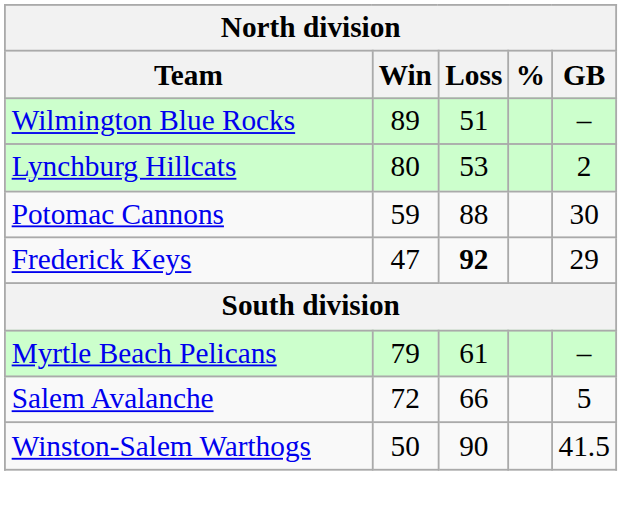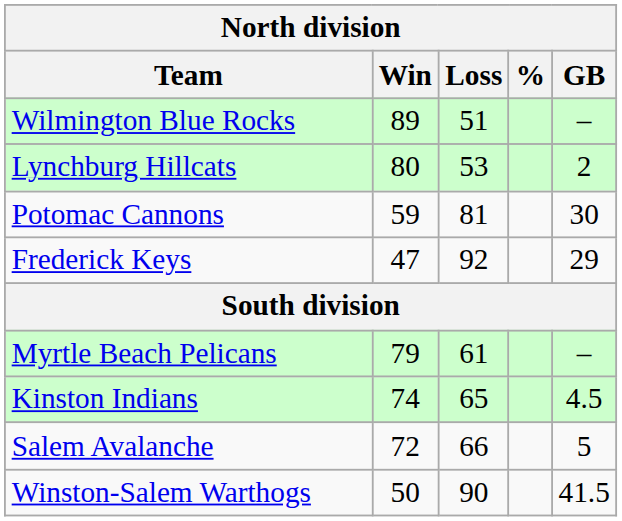Potomac Cannons | Loss: 88 -> 81
Frederick Keys | Loss: bold -> normal
+ row: Kinston Indians | 74 | 65 | 4.5
